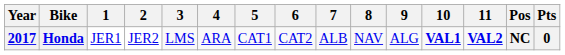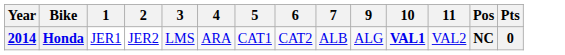- column: 8 | NAV
Honda | Year: 2017 -> 2014
Honda | 11: bold -> normal
